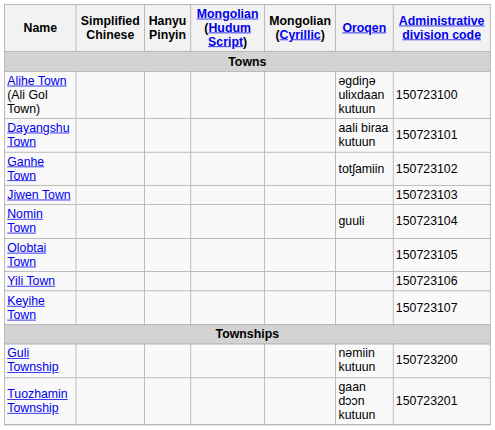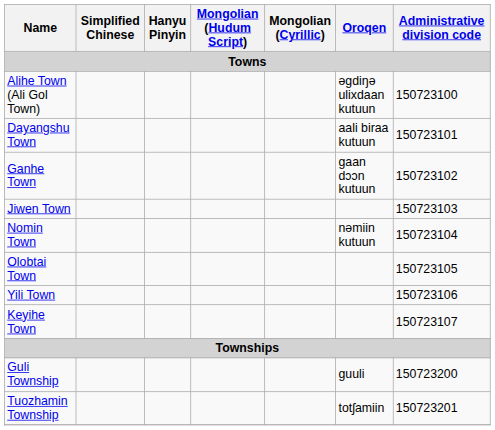Ganhe Town | Oroqen: totʃamiin -> gaan dɔɔn kutuun
Nomin Town | Oroqen: guuli -> nəmiin kutuun
Guli Township | Oroqen: nəmiin kutuun -> guuli
Tuozhamin Township | Oroqen: gaan dɔɔn kutuun -> totʃamiin
